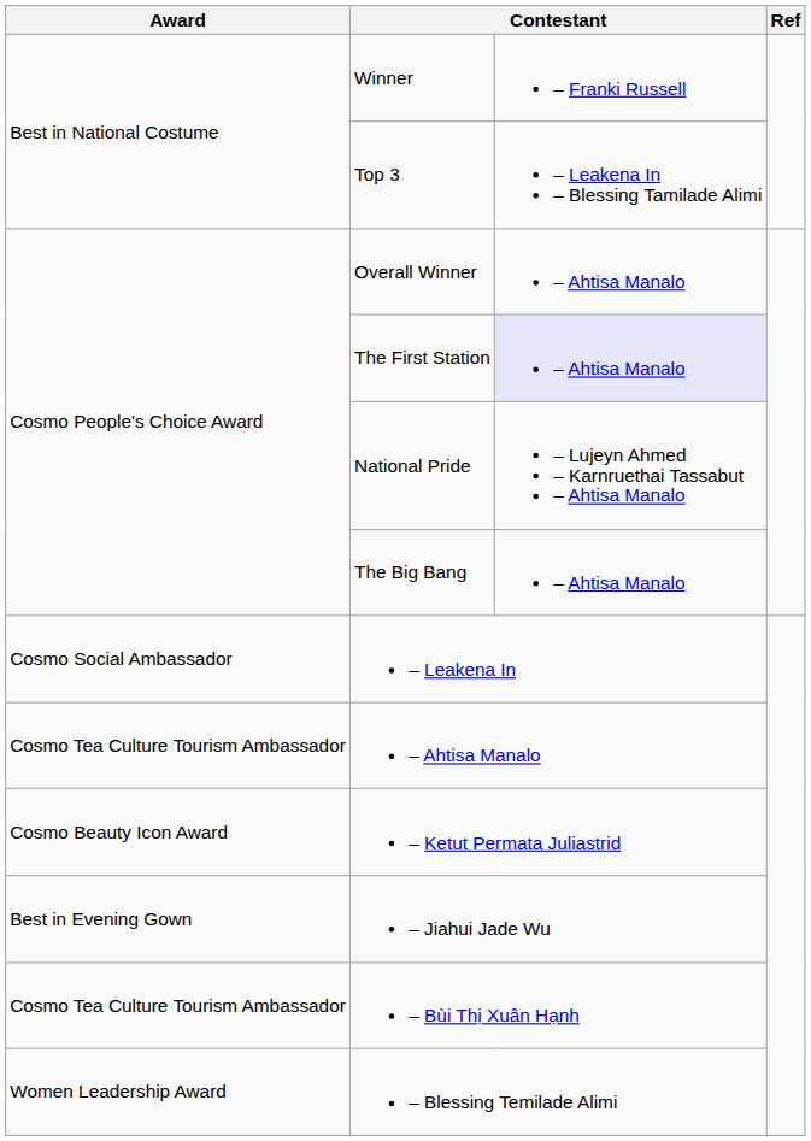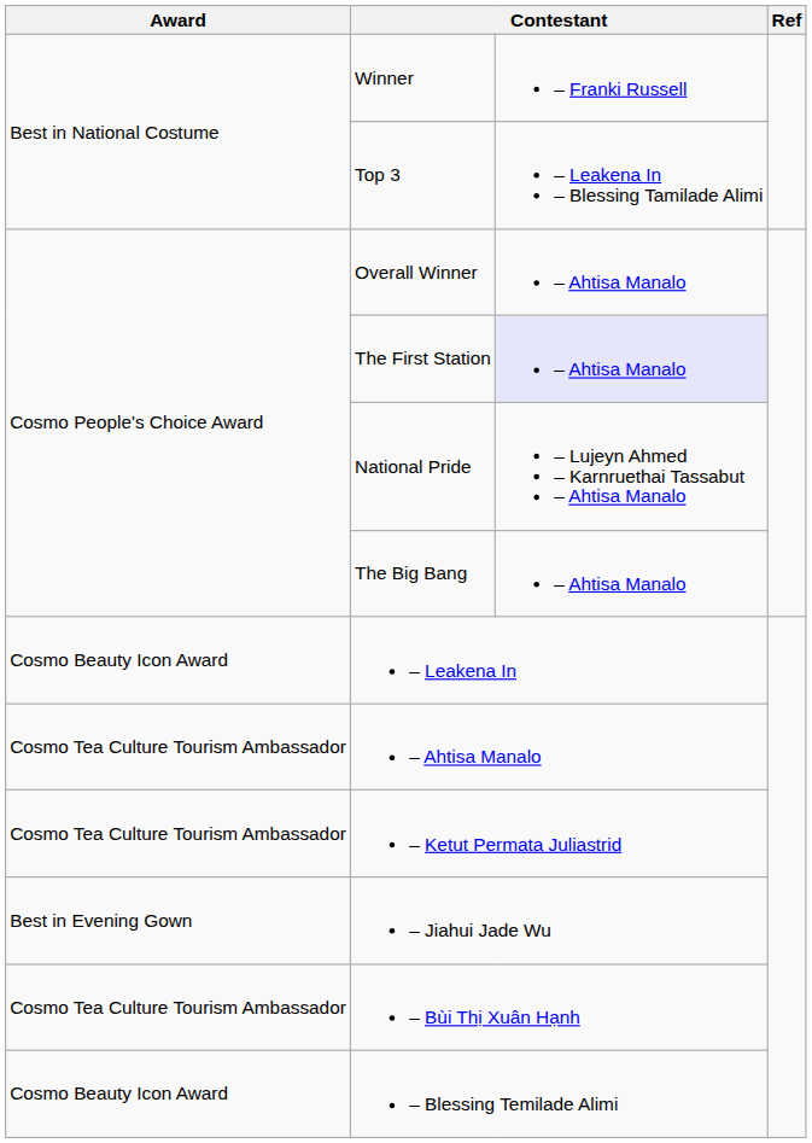– Leakena In | Award: Cosmo Social Ambassador -> Cosmo Beauty Icon Award
– Ketut Permata Juliastrid | Award: Cosmo Beauty Icon Award -> Cosmo Tea Culture Tourism Ambassador
– Blessing Temilade Alimi | Award: Women Leadership Award -> Cosmo Beauty Icon Award
